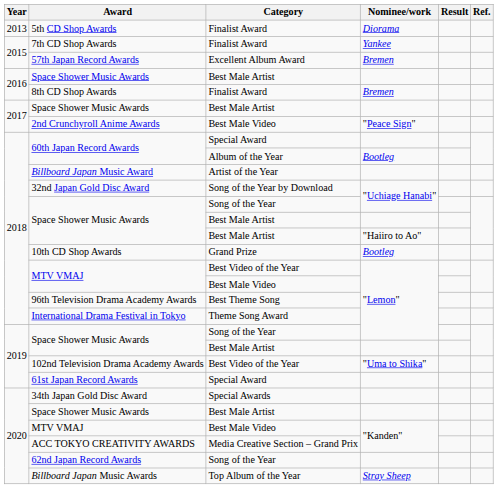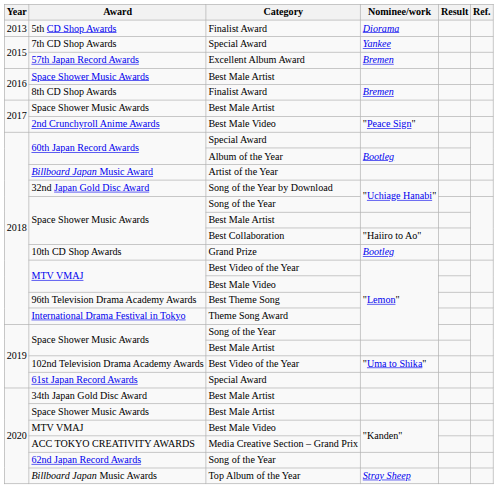7th CD Shop Awards | Category: Finalist Award -> Special Award
Space Shower Music Awards / "Haiiro to Ao" | Category: Best Male Artist -> Best Collaboration
34th Japan Gold Disc Award | Category: Special Awards -> Best Male Artist
